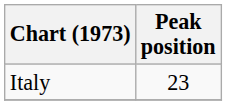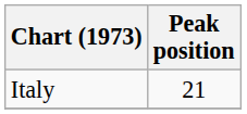Italy | Peak position: 23 -> 21
